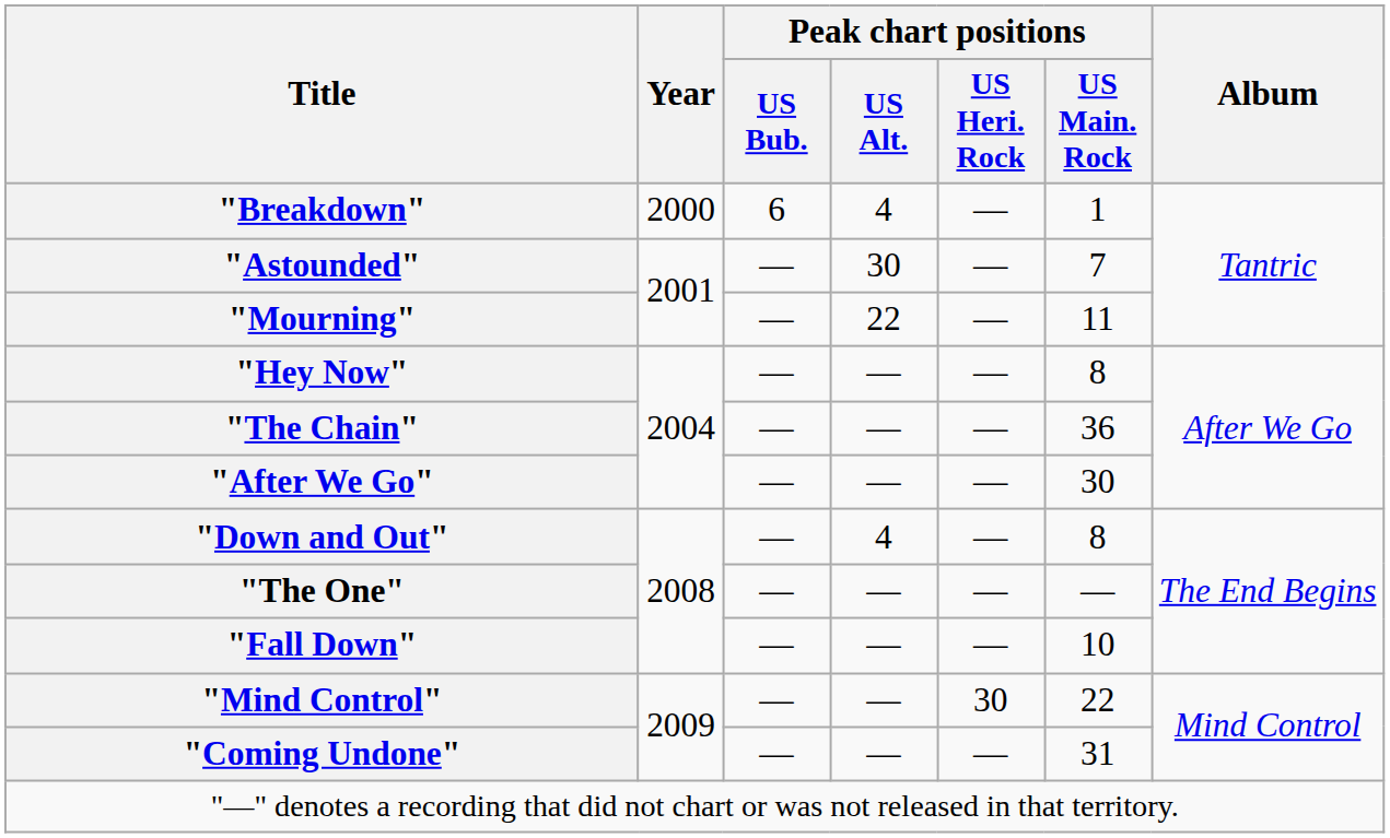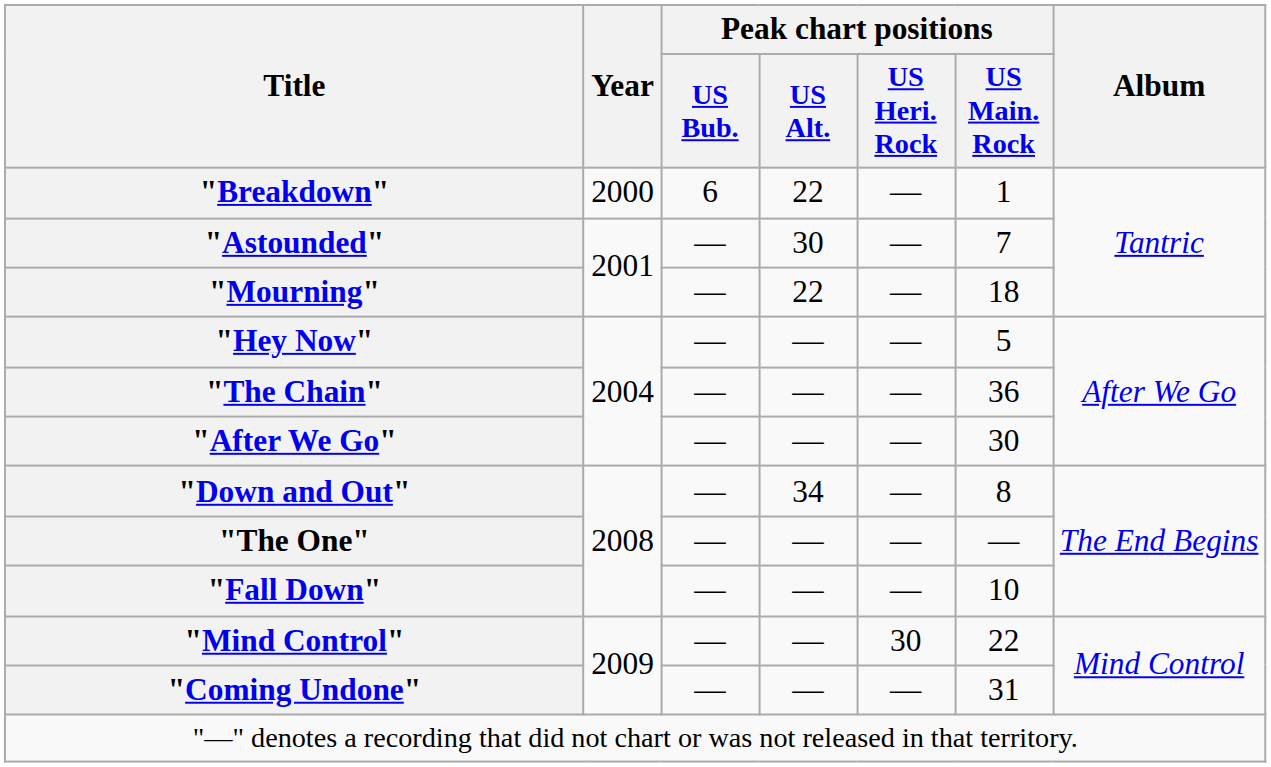"Breakdown" | Peak chart positions / US Alt.: 4 -> 22
"Mourning" | Peak chart positions / US Main. Rock: 11 -> 18
"Hey Now" | Peak chart positions / US Main. Rock: 8 -> 5
"Down and Out" | Peak chart positions / US Alt.: 4 -> 34
